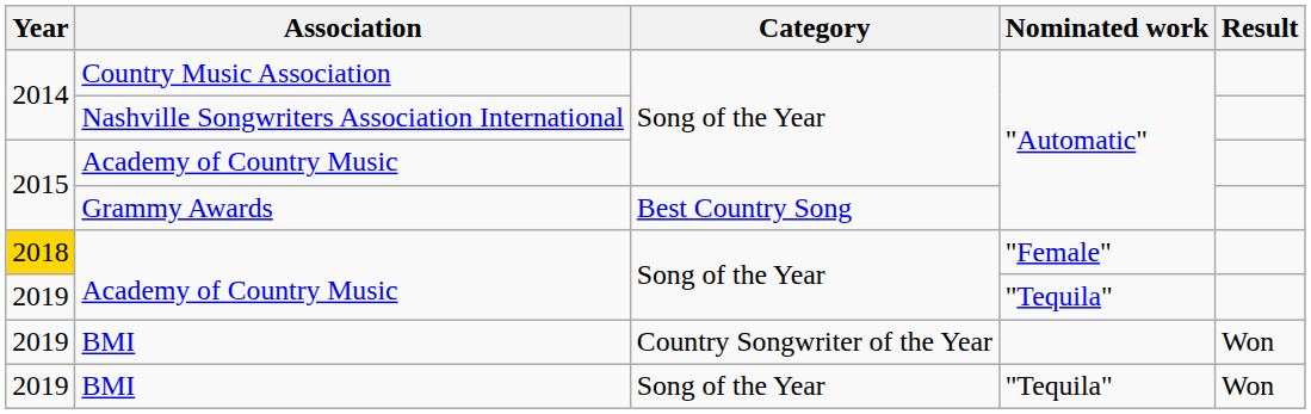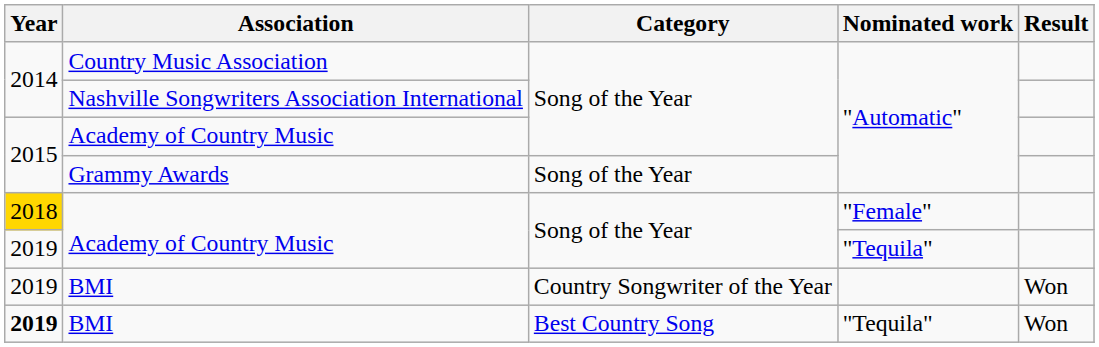Grammy Awards | Category: Best Country Song -> Song of the Year
BMI / "Tequila" | Year: normal -> bold
BMI / "Tequila" | Category: Song of the Year -> Best Country Song
